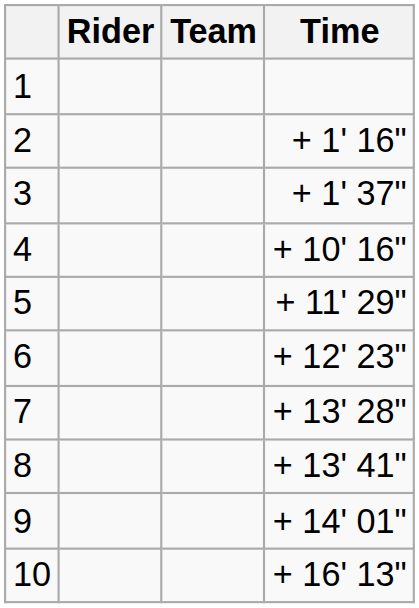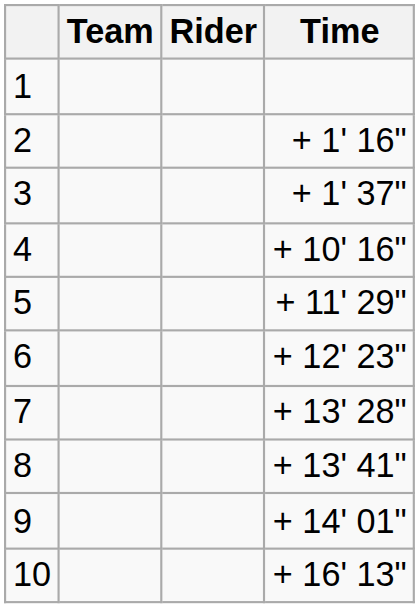columns swapped: Rider <-> Team
